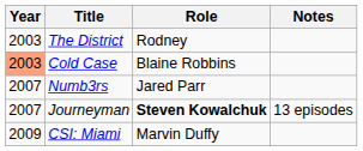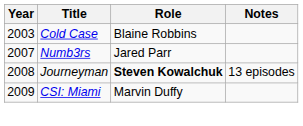- row: 2003 | The District | Rodney
Cold Case | Year: lightsalmon background -> no background
Journeyman | Year: 2007 -> 2008
